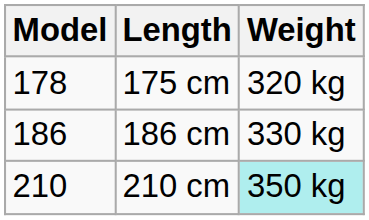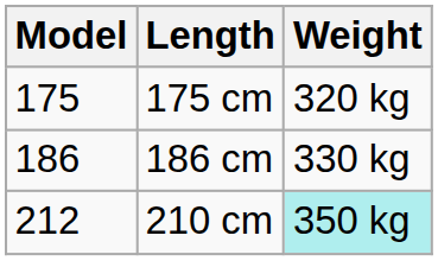175 cm | Model: 178 -> 175
210 cm | Model: 210 -> 212
